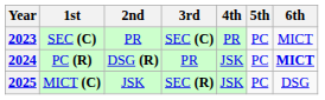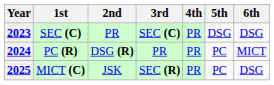2023 | 5th: PC -> DSG
2023 | 6th: MICT -> DSG
2024 | 4th: JSK -> PR
2024 | 6th: bold -> normal
2025 | 4th: JSK -> PR
